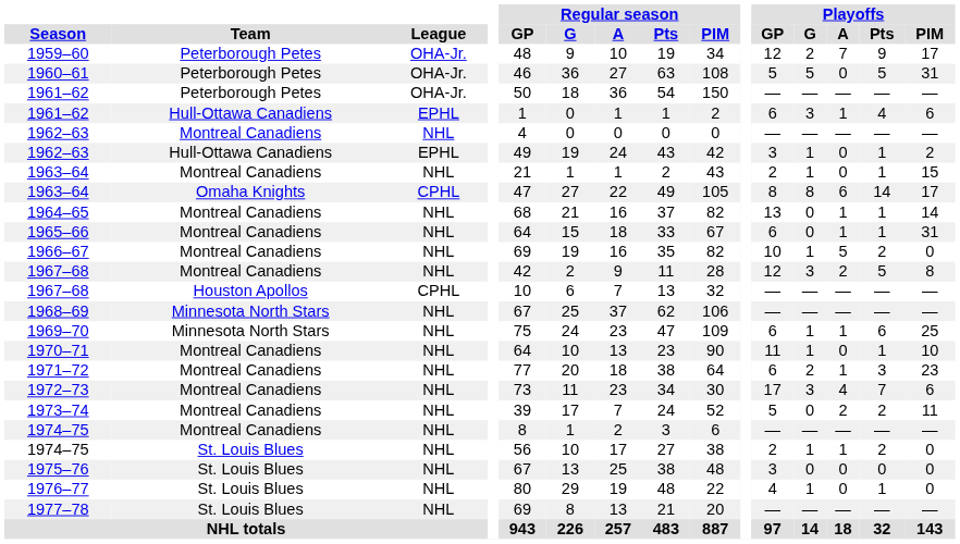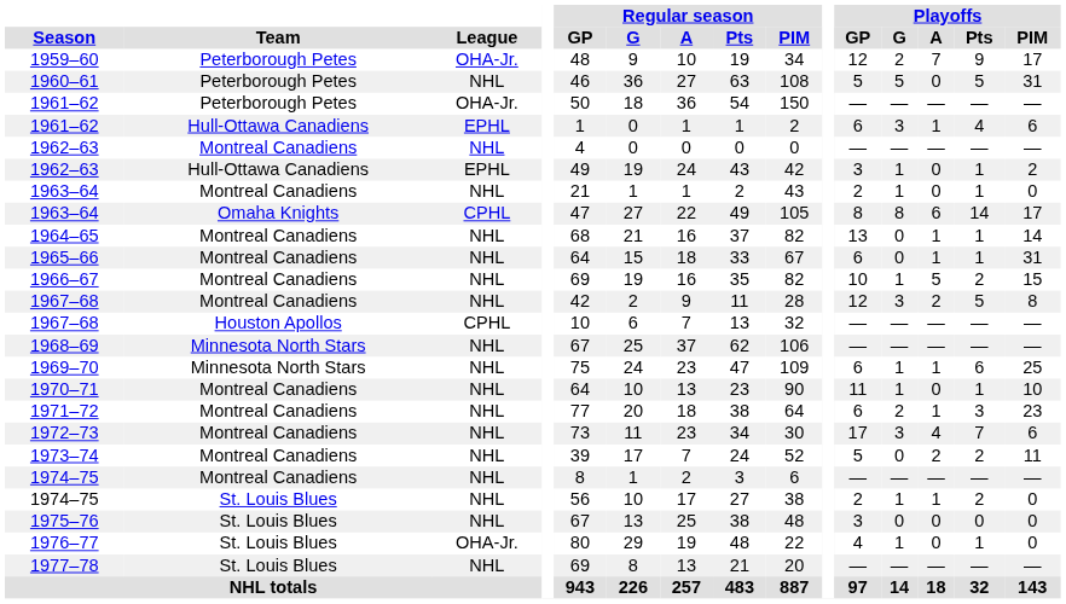1960–61 | League: OHA-Jr. -> NHL
1963–64 / Montreal Canadiens | Playoffs / PIM: 15 -> 0
1966–67 | Playoffs / PIM: 0 -> 15
1976–77 | League: NHL -> OHA-Jr.
